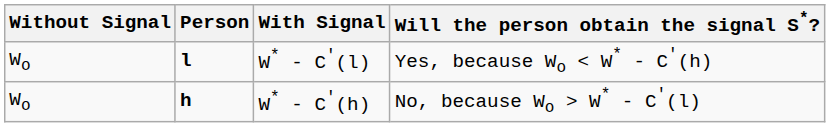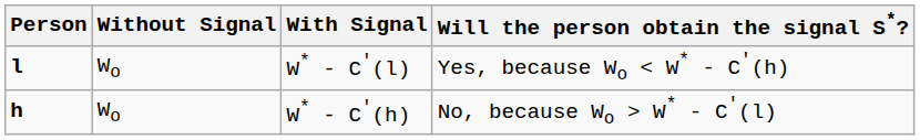columns swapped: Person <-> Without Signal
